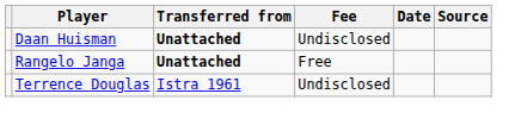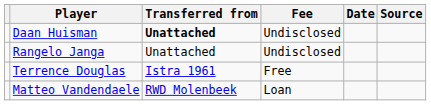Rangelo Janga | Transferred from: bold -> normal
Rangelo Janga | Fee: Free -> Undisclosed
Terrence Douglas | Fee: Undisclosed -> Free
+ row: Matteo Vandendaele | RWD Molenbeek | Loan
